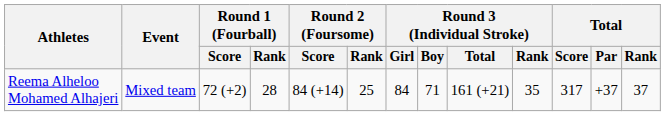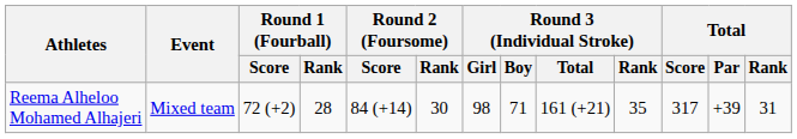Reema Alheloo Mohamed Alhajeri | Round 2 (Foursome) / Rank: 25 -> 30
Reema Alheloo Mohamed Alhajeri | Round 3 (Individual Stroke) / Girl: 84 -> 98
Reema Alheloo Mohamed Alhajeri | Total / Par: +37 -> +39
Reema Alheloo Mohamed Alhajeri | Total / Rank: 37 -> 31
